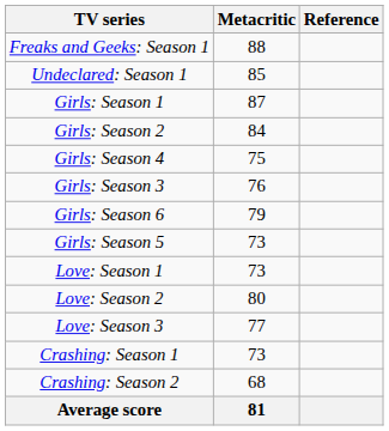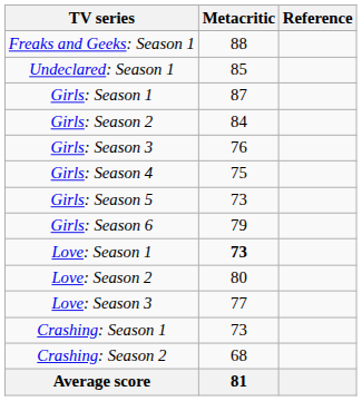rows swapped: Girls: Season 3 <-> Girls: Season 4
rows swapped: Girls: Season 5 <-> Girls: Season 6
Love: Season 1 | Metacritic: normal -> bold
